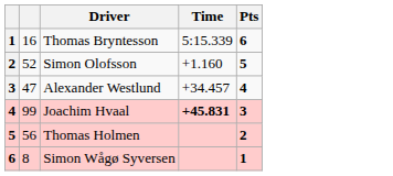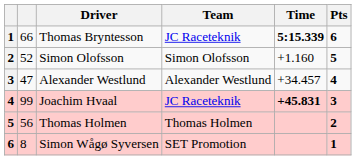+ column: Team | JC Raceteknik | Simon Olofsson | Alexander Westlund | JC Raceteknik | Thomas Holmen | SET Promotion
Thomas Bryntesson | column 2: 16 -> 66
Thomas Bryntesson | Time: normal -> bold
